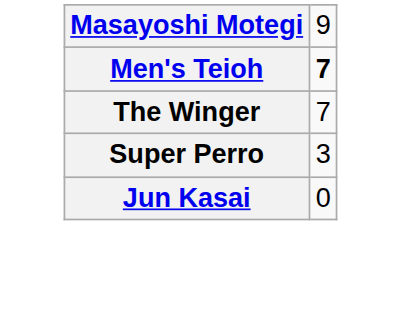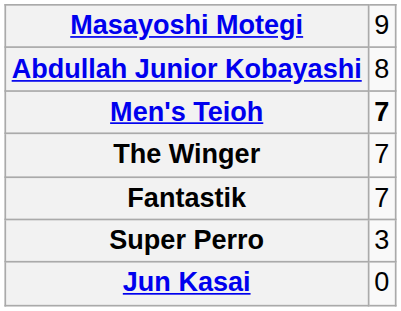+ row: Abdullah Junior Kobayashi | 8
+ row: Fantastik | 7
